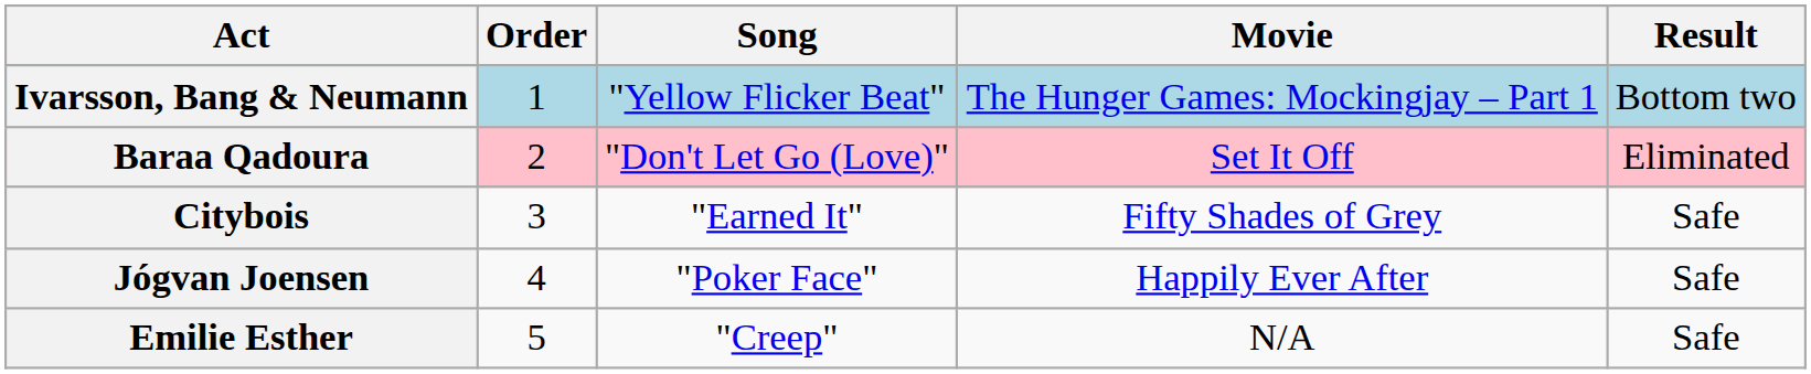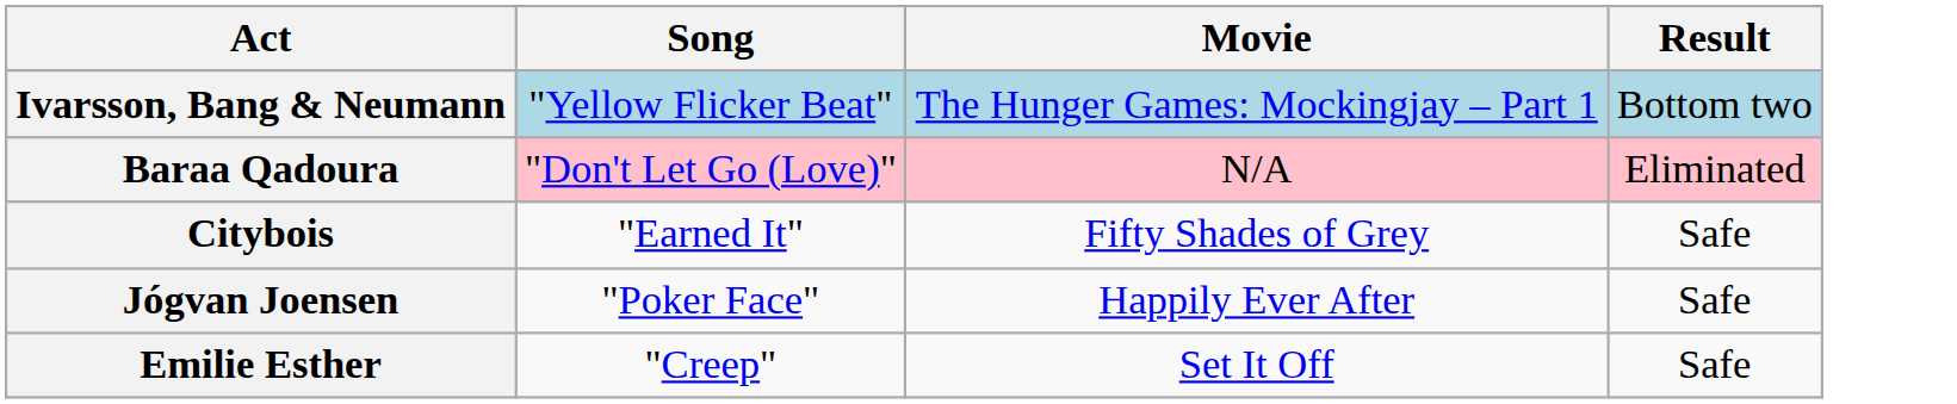- column: Order | 1 | 2 | 3 | 4 | 5
Baraa Qadoura | Movie: Set It Off -> N/A
Emilie Esther | Movie: N/A -> Set It Off
